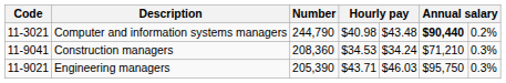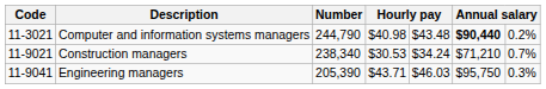Construction managers | Code: 11-9041 -> 11-9021
Construction managers | Number: 208,360 -> 238,340
Construction managers | column 4: $34.53 -> $30.53
Construction managers | column 7: 0.3% -> 0.7%
Engineering managers | Code: 11-9021 -> 11-9041
